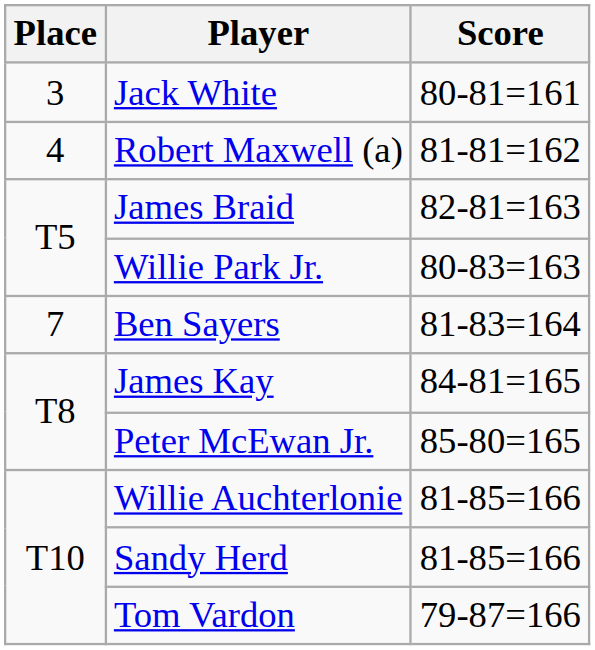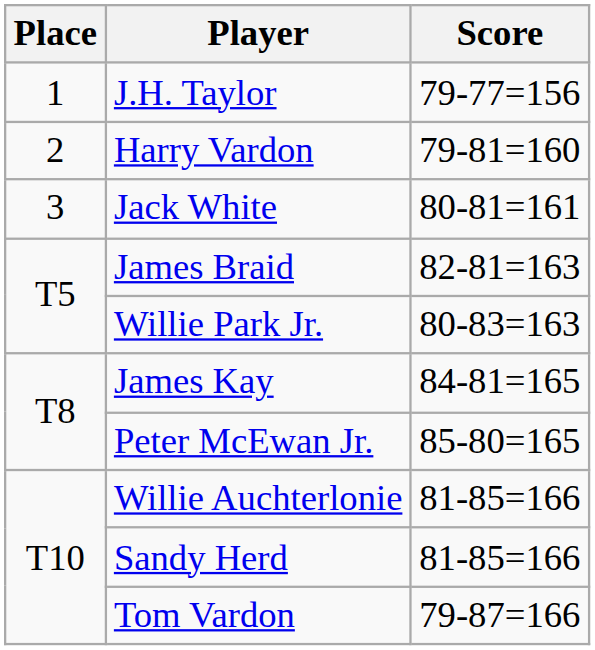+ row: 1 | J.H. Taylor | 79-77=156
+ row: 2 | Harry Vardon | 79-81=160
- row: 4 | Robert Maxwell (a) | 81-81=162
- row: 7 | Ben Sayers | 81-83=164
